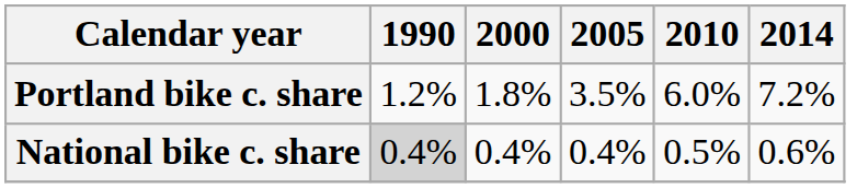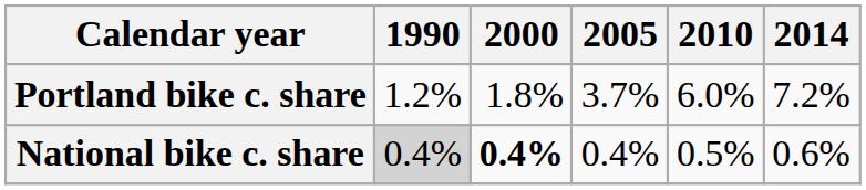Portland bike c. share | 2005: 3.5% -> 3.7%
National bike c. share | 2000: normal -> bold
